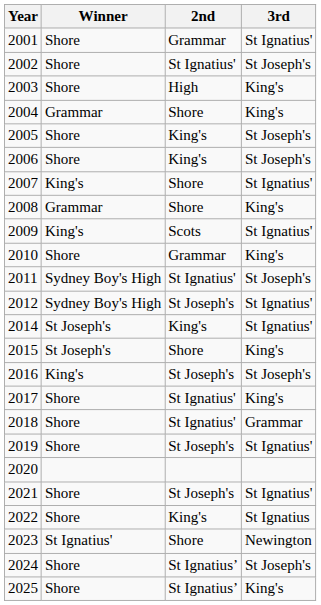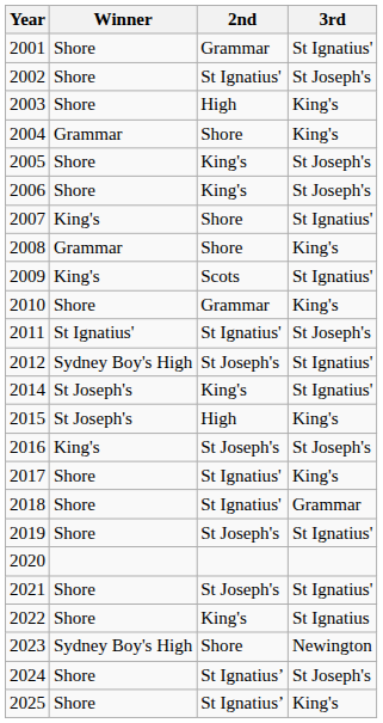2011 | Winner: Sydney Boy's High -> St Ignatius'
2015 | 2nd: Shore -> High
2023 | Winner: St Ignatius' -> Sydney Boy's High
